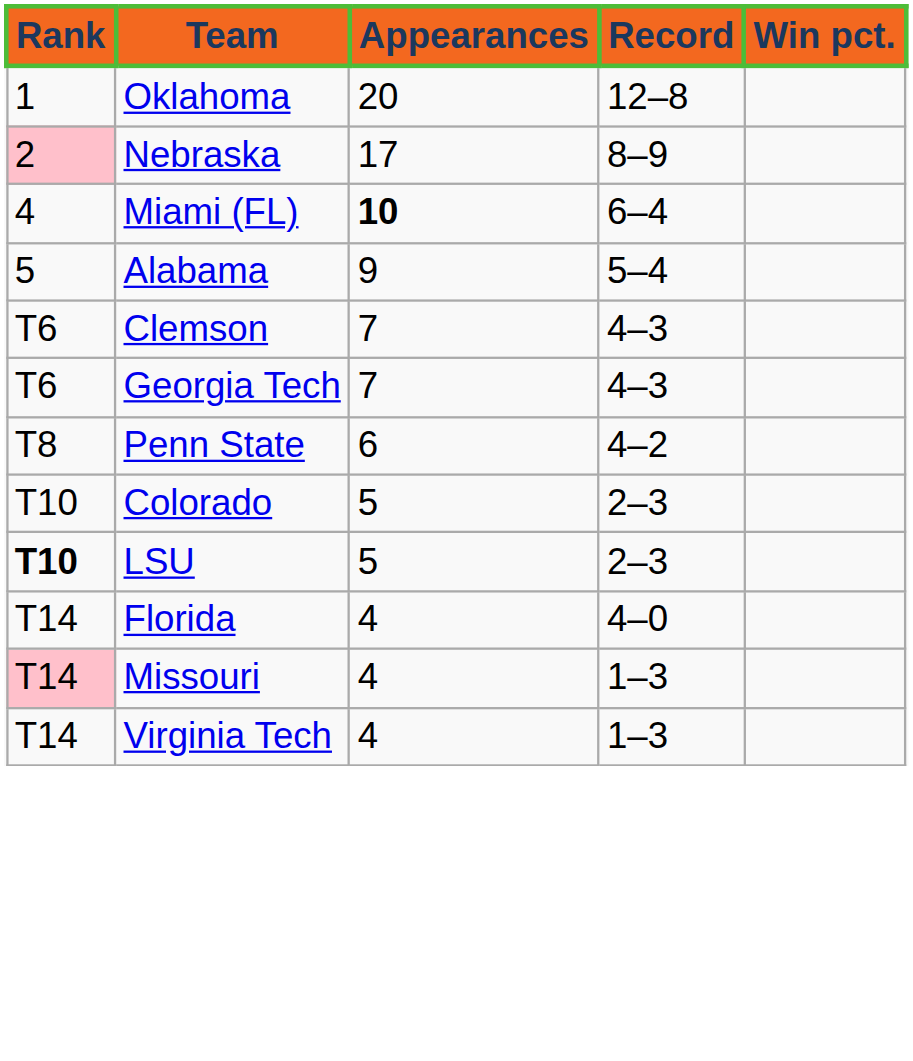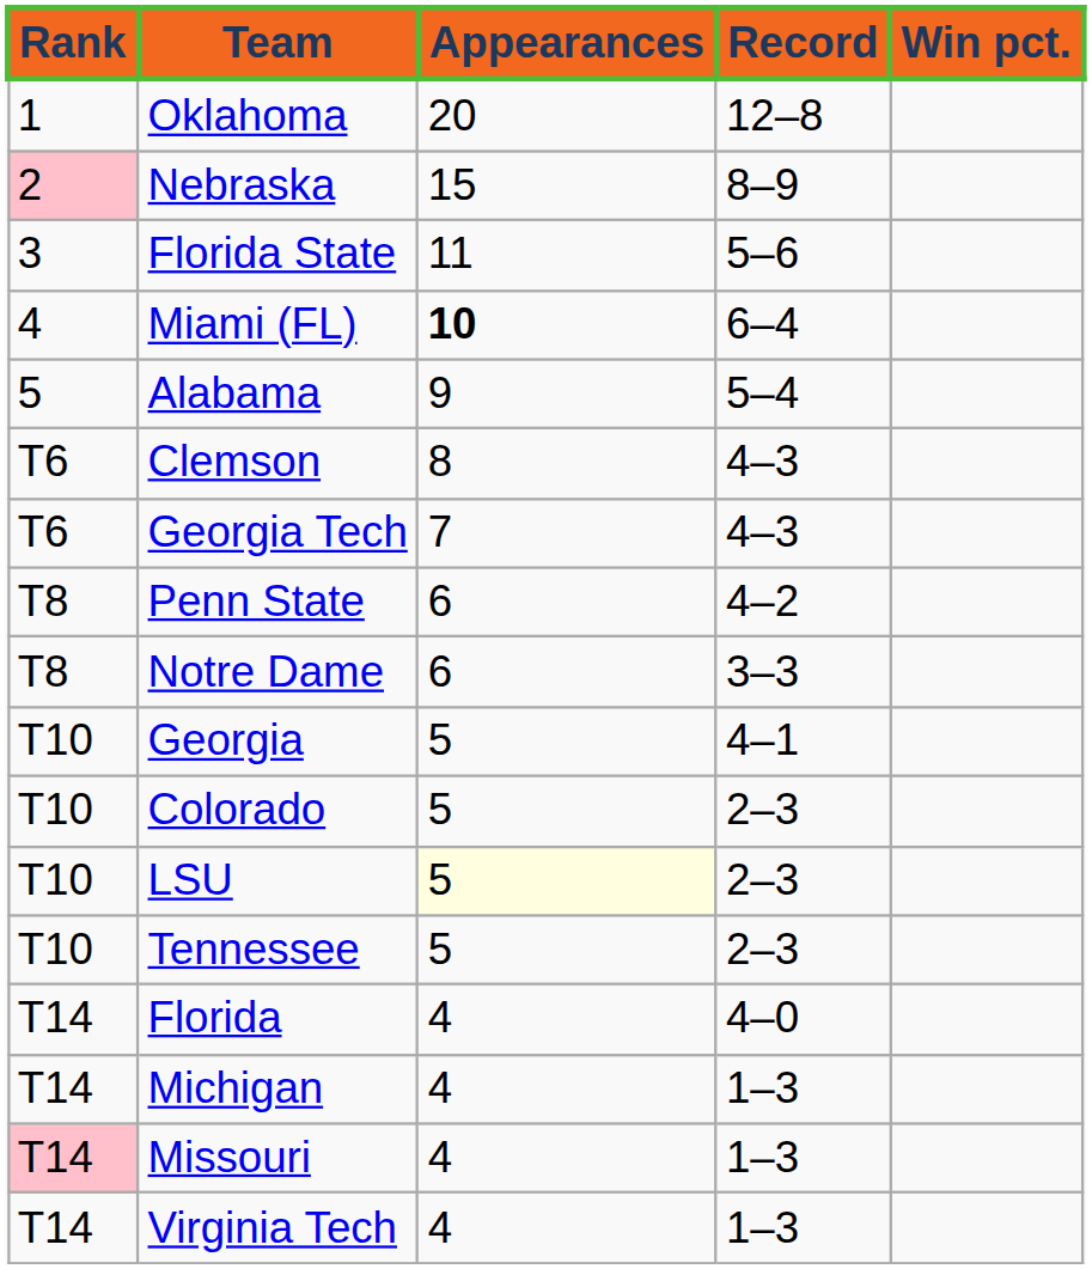Nebraska | Appearances: 17 -> 15
+ row: 3 | Florida State | 11 | 5–6
Clemson | Appearances: 7 -> 8
+ row: T8 | Notre Dame | 6 | 3–3
+ row: T10 | Georgia | 5 | 4–1
LSU | Rank: bold -> normal
LSU | Appearances: no background -> lightyellow background
+ row: T10 | Tennessee | 5 | 2–3
+ row: T14 | Michigan | 4 | 1–3
